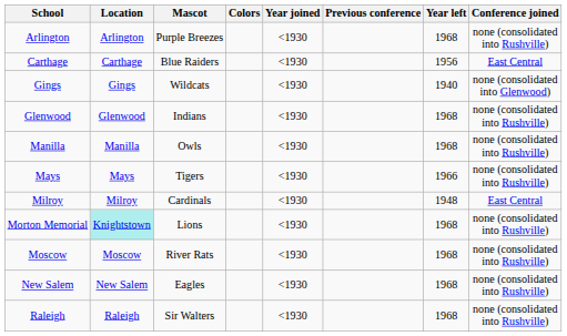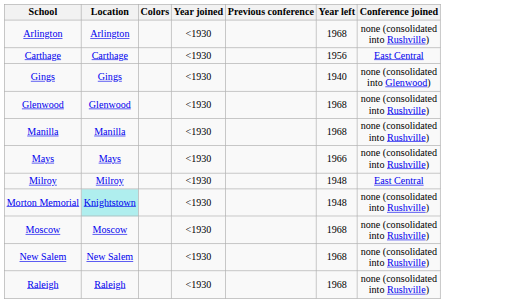- column: Mascot | Purple Breezes | Blue Raiders | Wildcats | Indians | Owls | Tigers | Cardinals | Lions | River Rats | Eagles | Sir Walters
Morton Memorial | Year left: 1968 -> 1948
